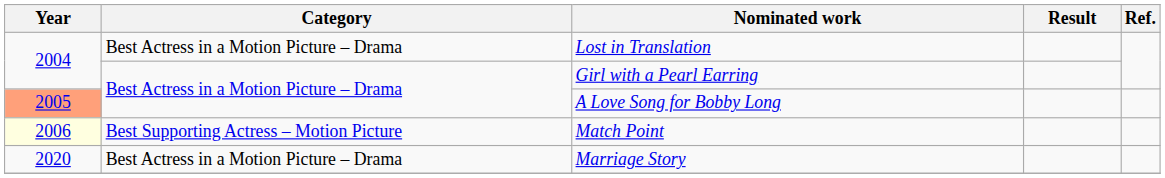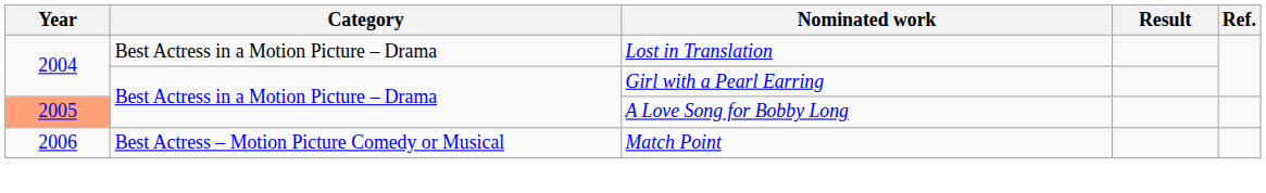Match Point | Year: lightyellow background -> no background
Match Point | Category: Best Supporting Actress – Motion Picture -> Best Actress – Motion Picture Comedy or Musical
- row: 2020 | Best Actress in a Motion Picture – Drama | Marriage Story
